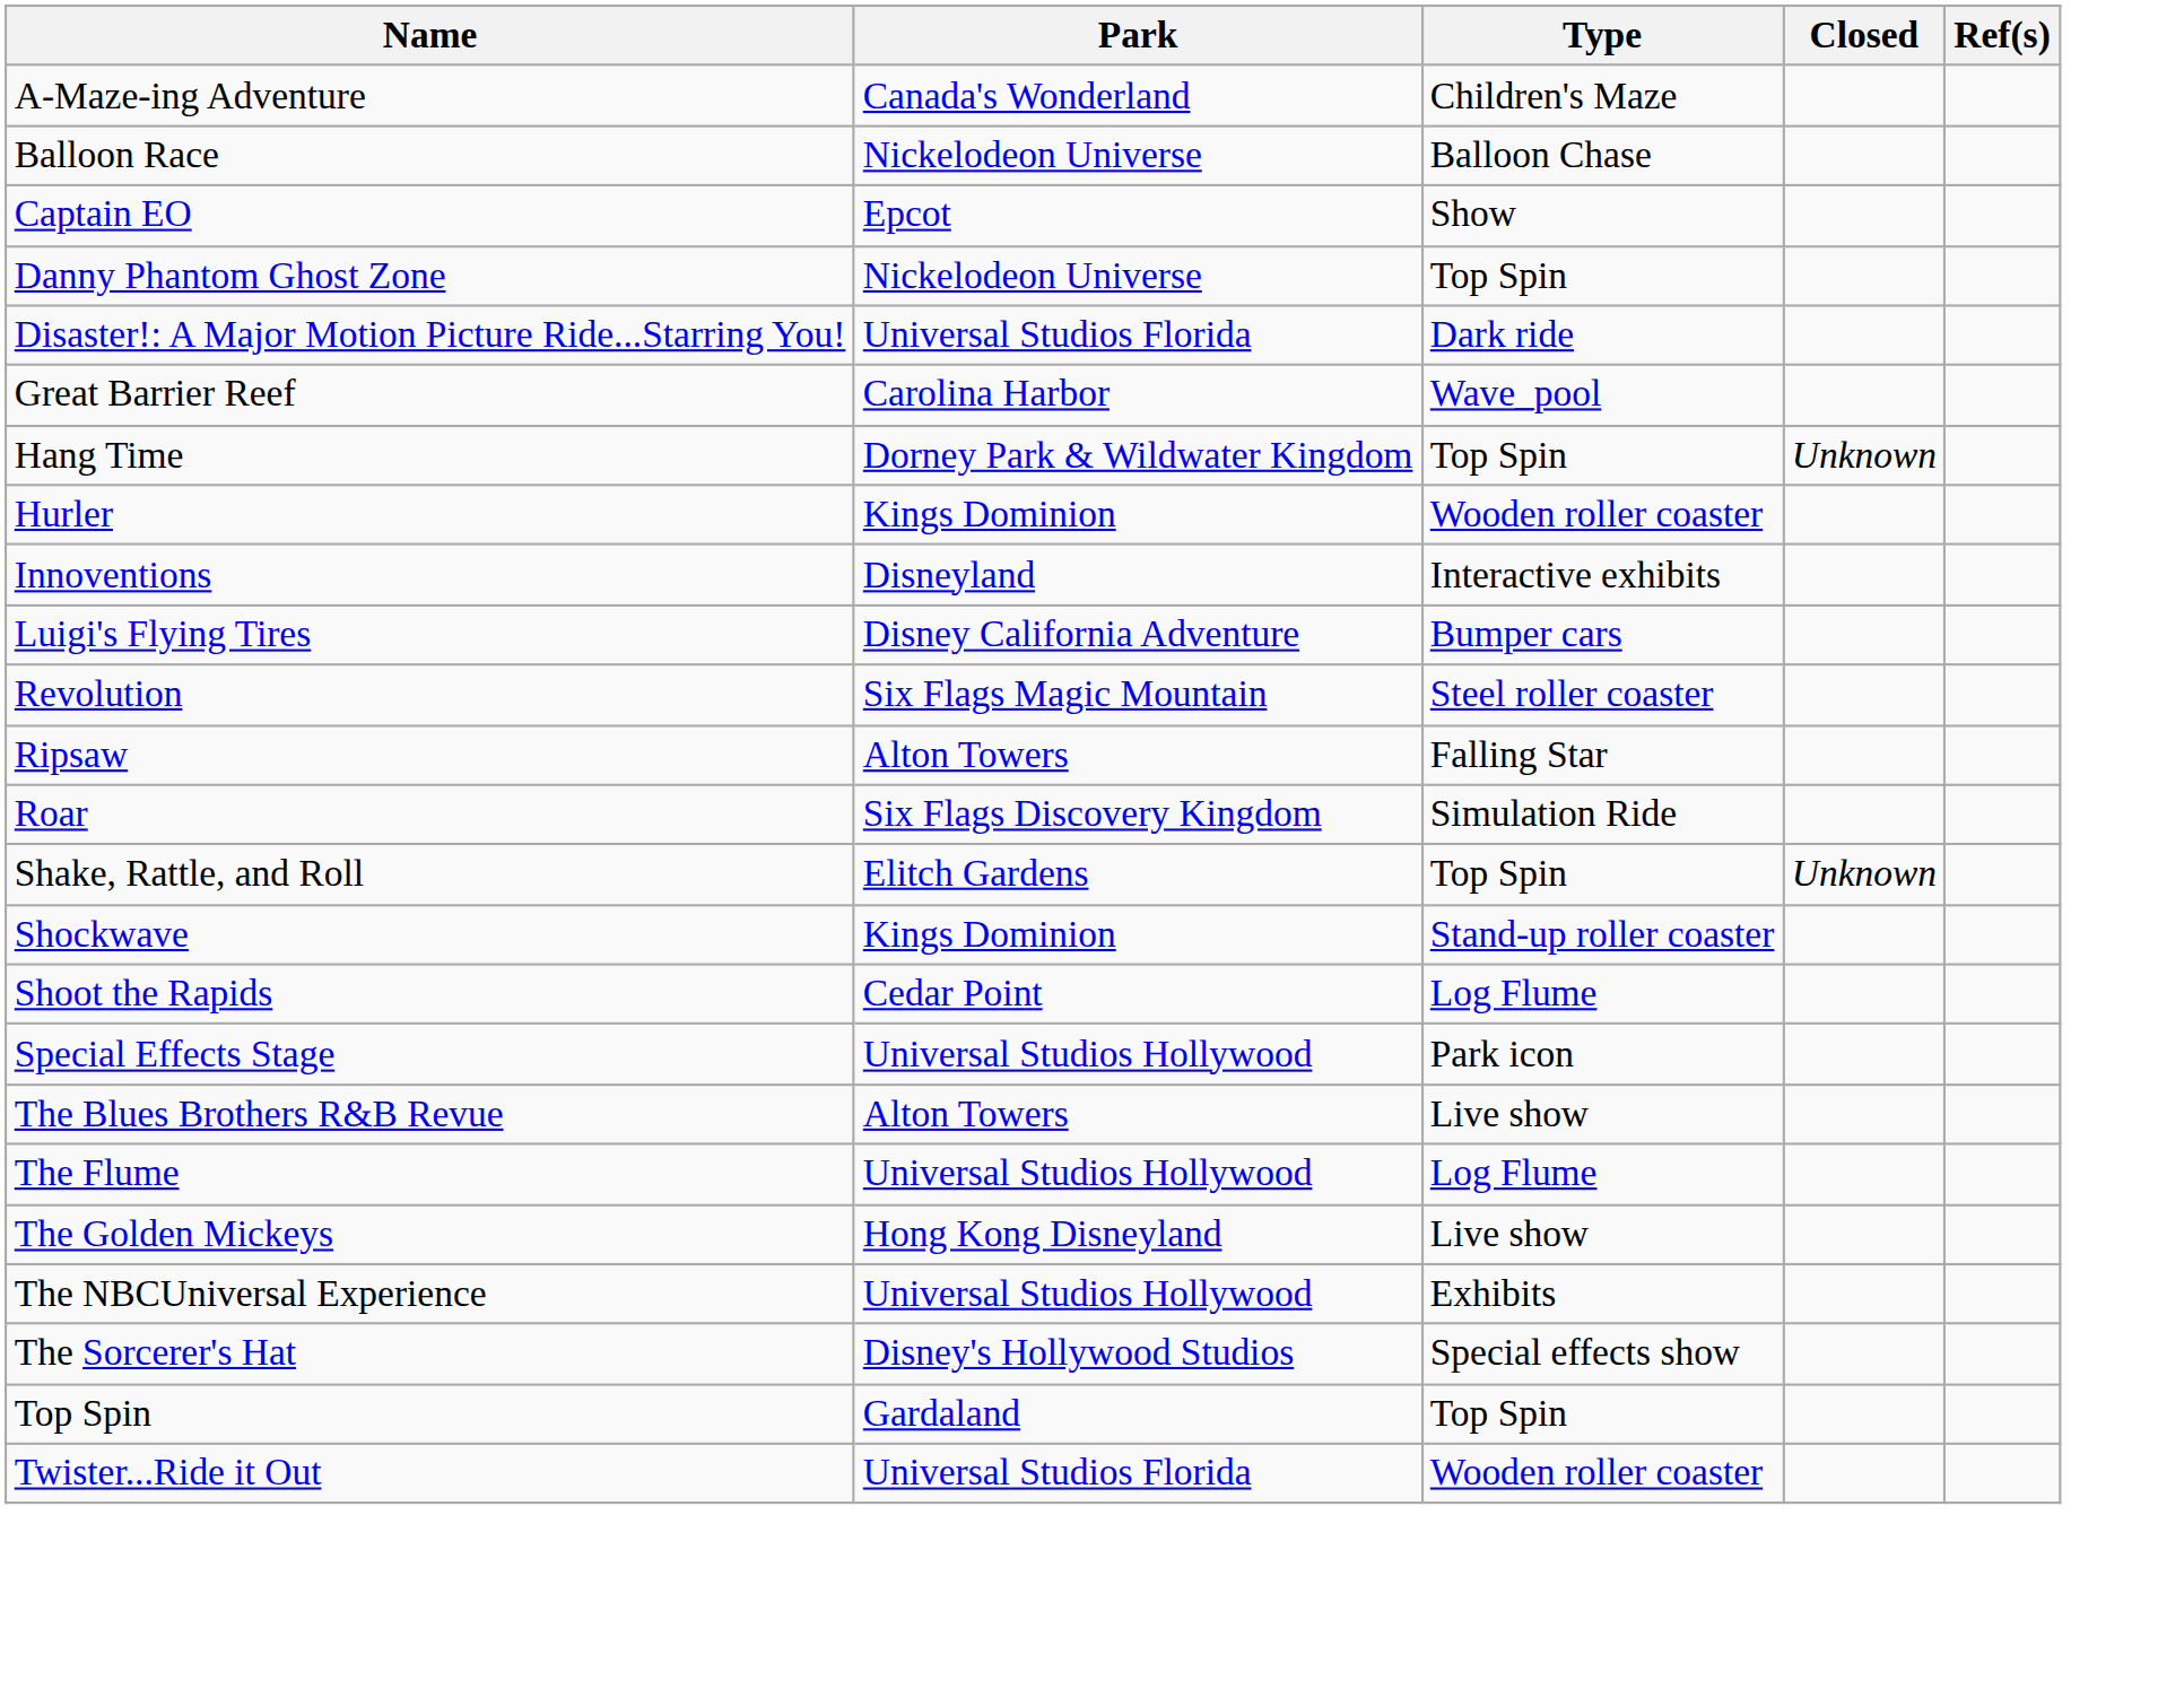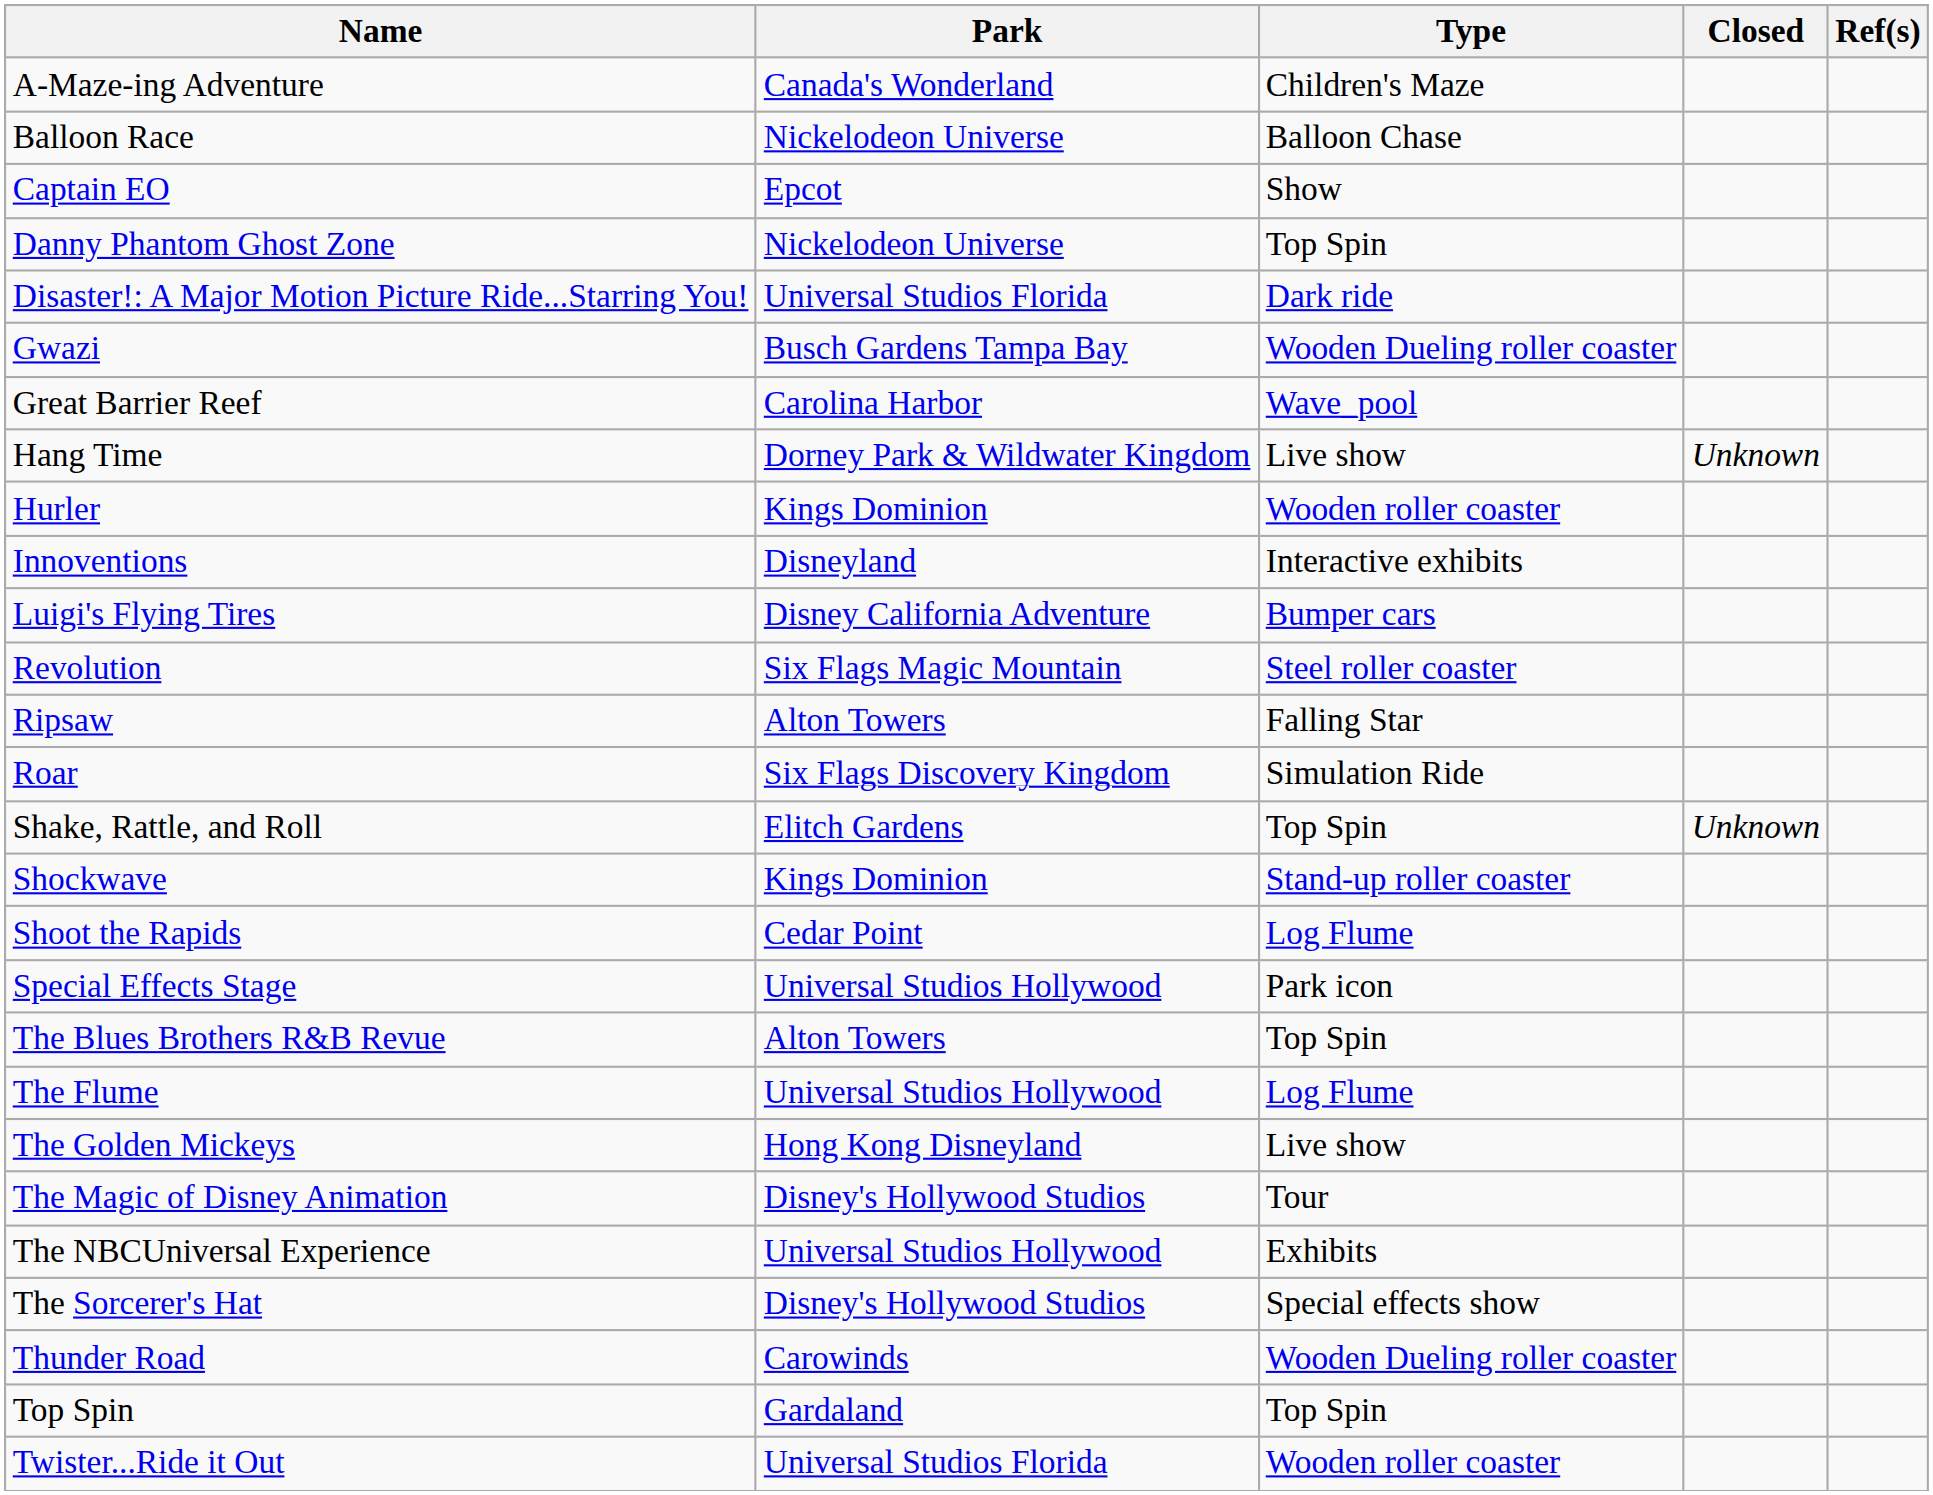+ row: Gwazi | Busch Gardens Tampa Bay | Wooden Dueling roller coaster
Hang Time | Type: Top Spin -> Live show
The Blues Brothers R&B Revue | Type: Live show -> Top Spin
+ row: The Magic of Disney Animation | Disney's Hollywood Studios | Tour
+ row: Thunder Road | Carowinds | Wooden Dueling roller coaster
